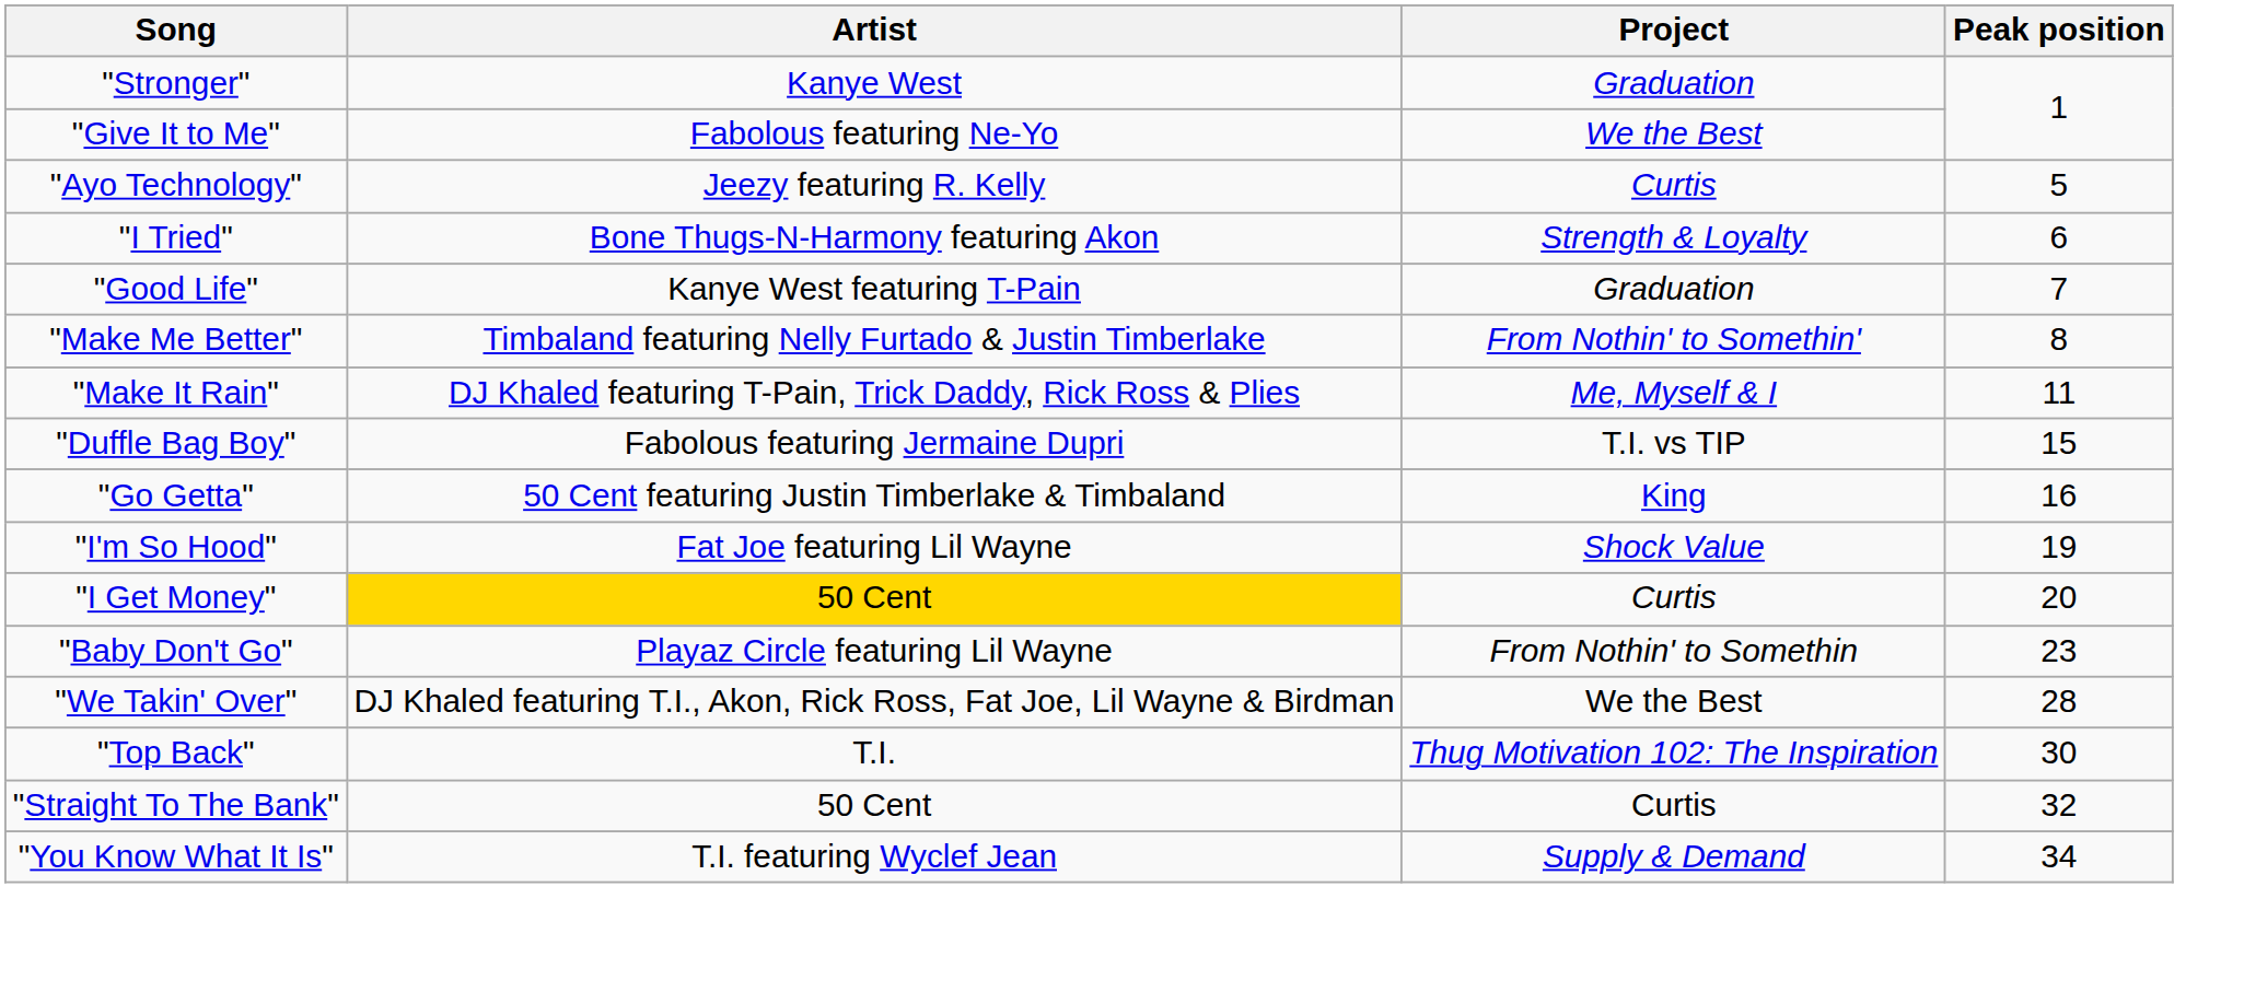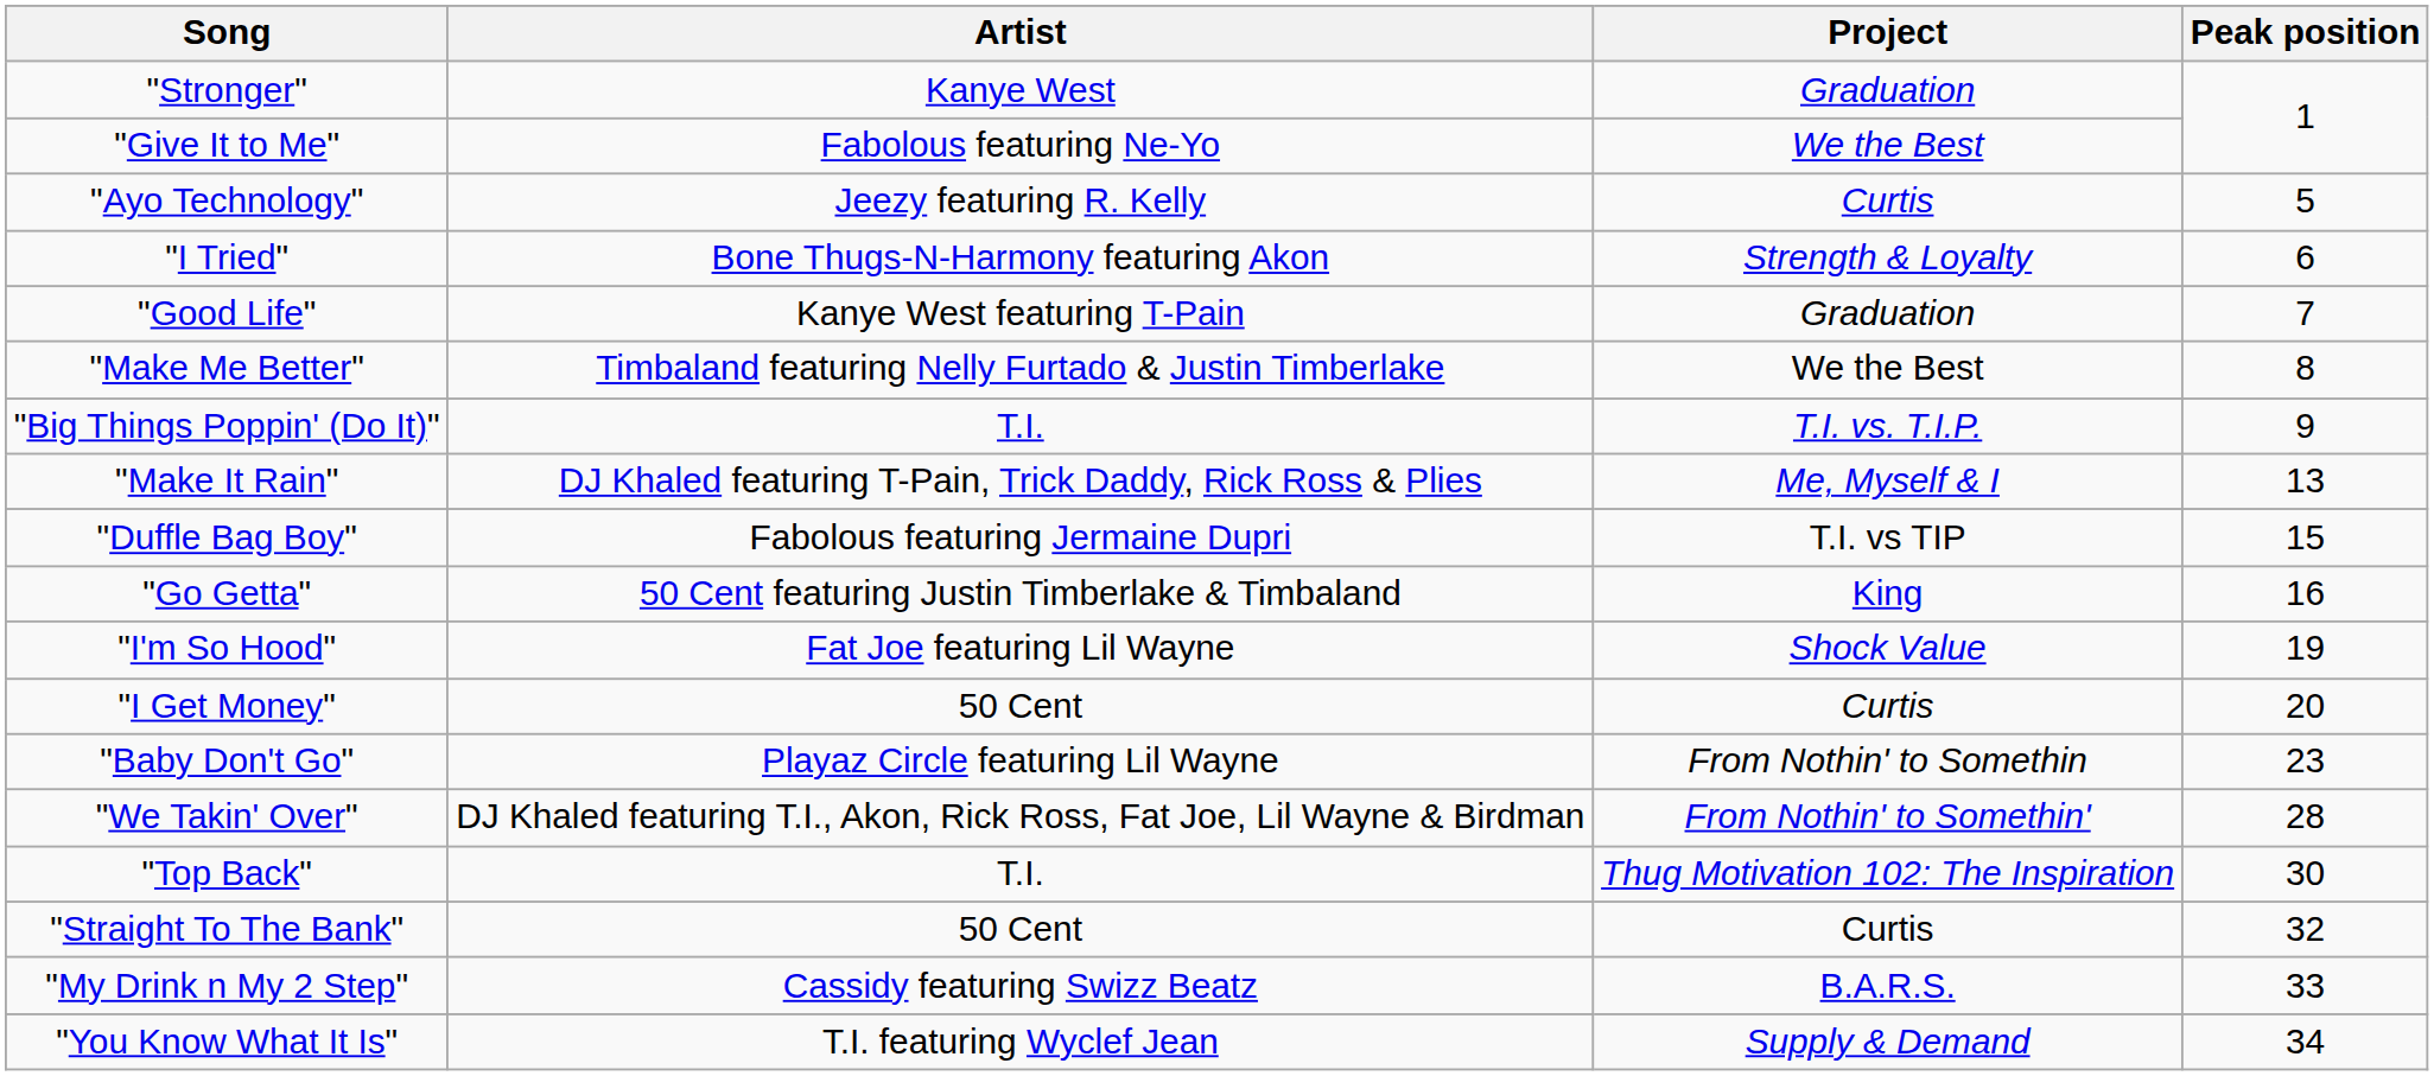"Make Me Better" | Project: From Nothin' to Somethin' -> We the Best
+ row: "Big Things Poppin' (Do It)" | T.I. | T.I. vs. T.I.P. | 9
"Make It Rain" | Peak position: 11 -> 13
"I Get Money" | Artist: gold background -> no background
"We Takin' Over" | Project: We the Best -> From Nothin' to Somethin'
+ row: "My Drink n My 2 Step" | Cassidy featuring Swizz Beatz | B.A.R.S. | 33
